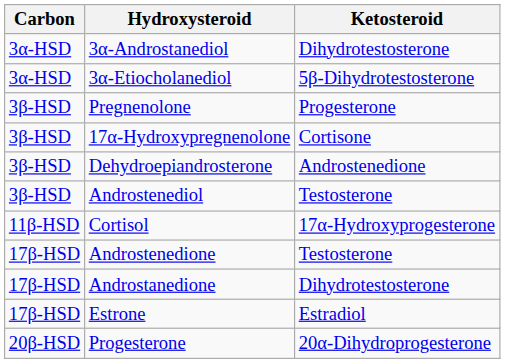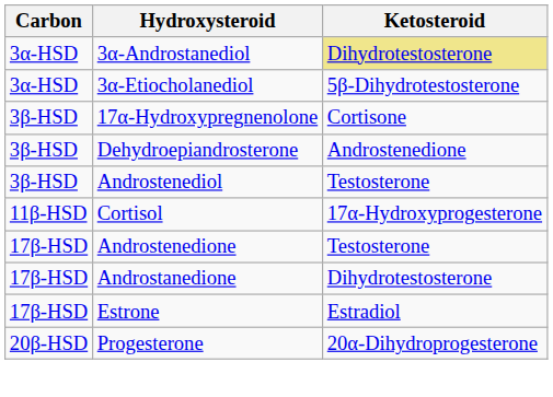3α-Androstanediol | Ketosteroid: no background -> khaki background
- row: 3β-HSD | Pregnenolone | Progesterone
